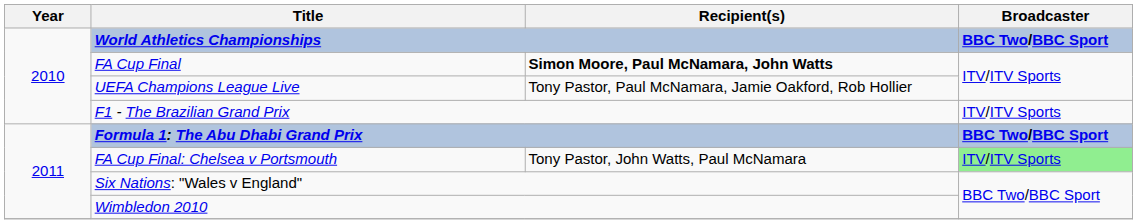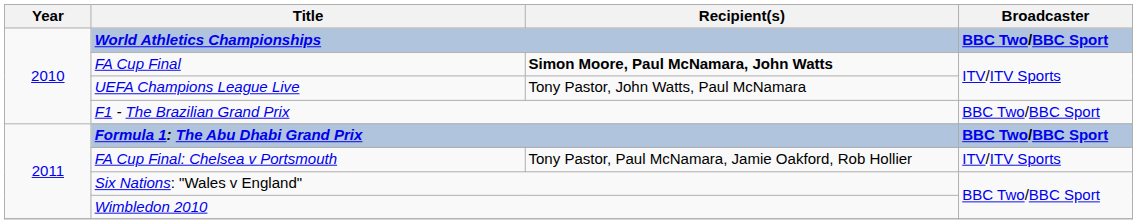UEFA Champions League Live | Recipient(s): Tony Pastor, Paul McNamara, Jamie Oakford, Rob Hollier -> Tony Pastor, John Watts, Paul McNamara
F1 - The Brazilian Grand Prix | Broadcaster: ITV/ITV Sports -> BBC Two/BBC Sport
FA Cup Final: Chelsea v Portsmouth | Recipient(s): Tony Pastor, John Watts, Paul McNamara -> Tony Pastor, Paul McNamara, Jamie Oakford, Rob Hollier
FA Cup Final: Chelsea v Portsmouth | Broadcaster: lightgreen background -> no background
